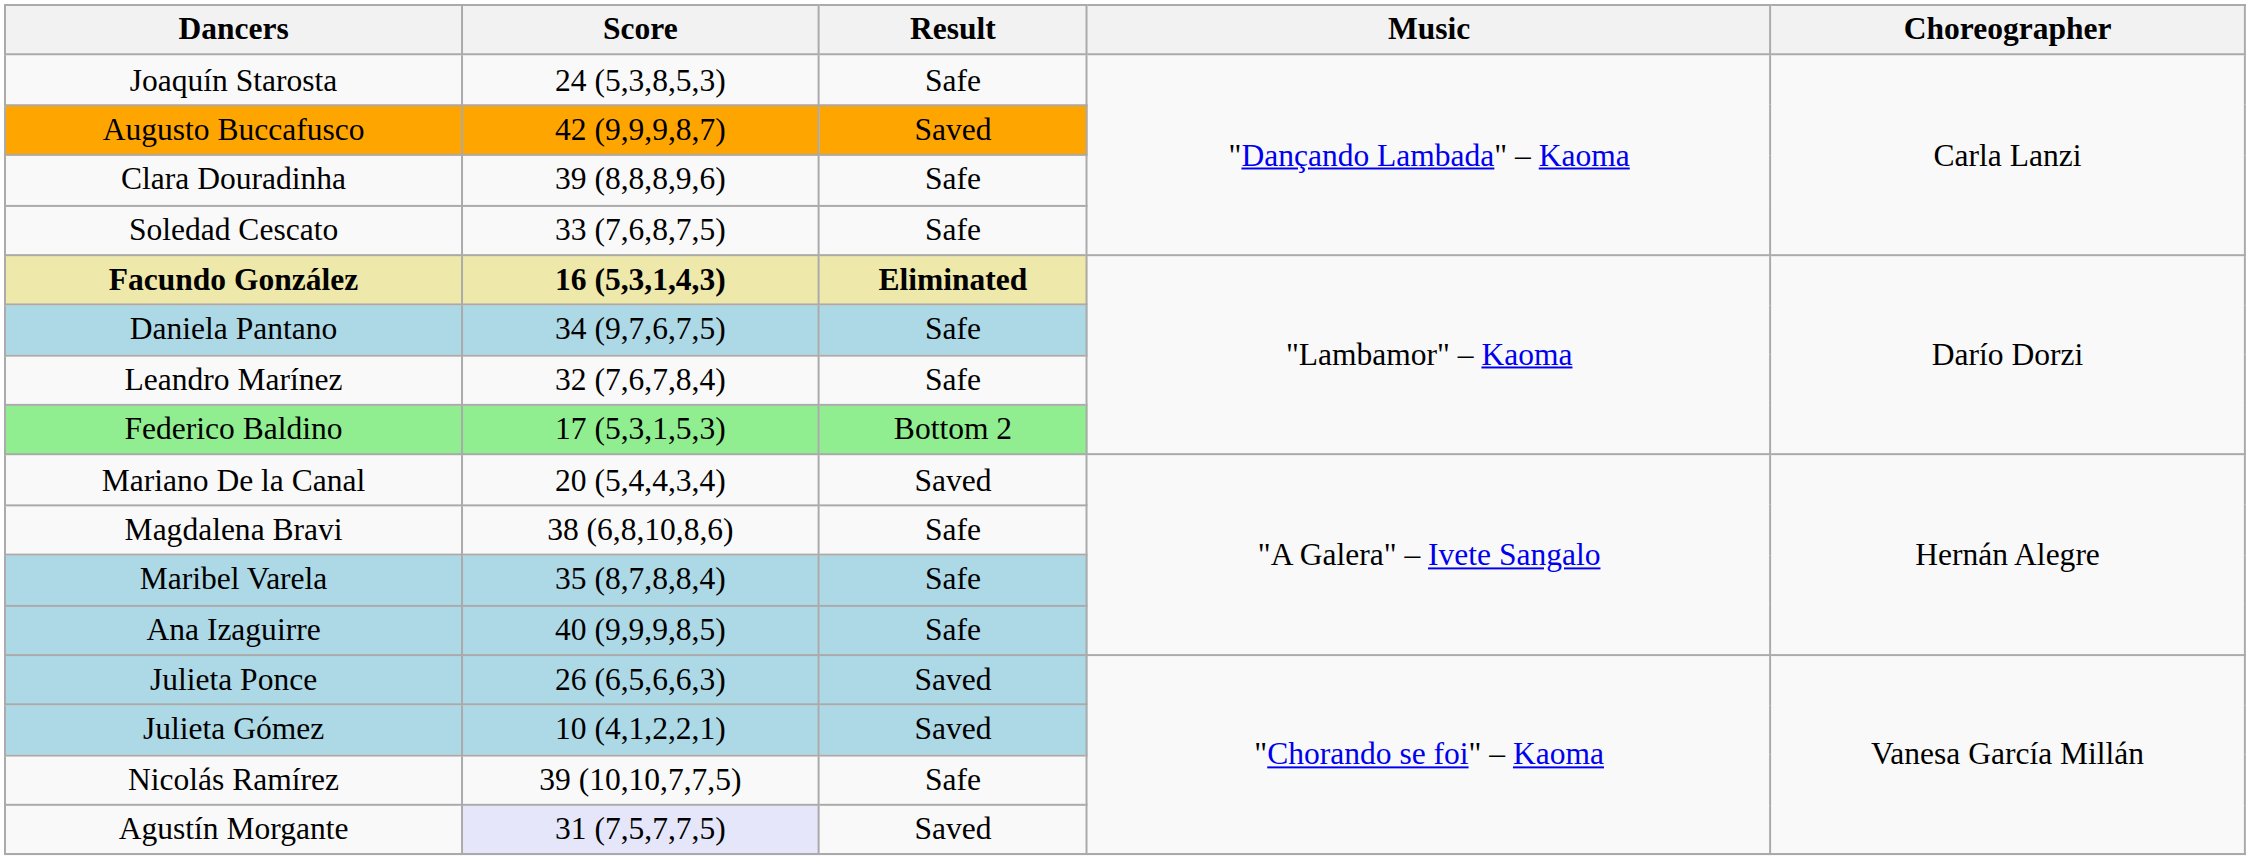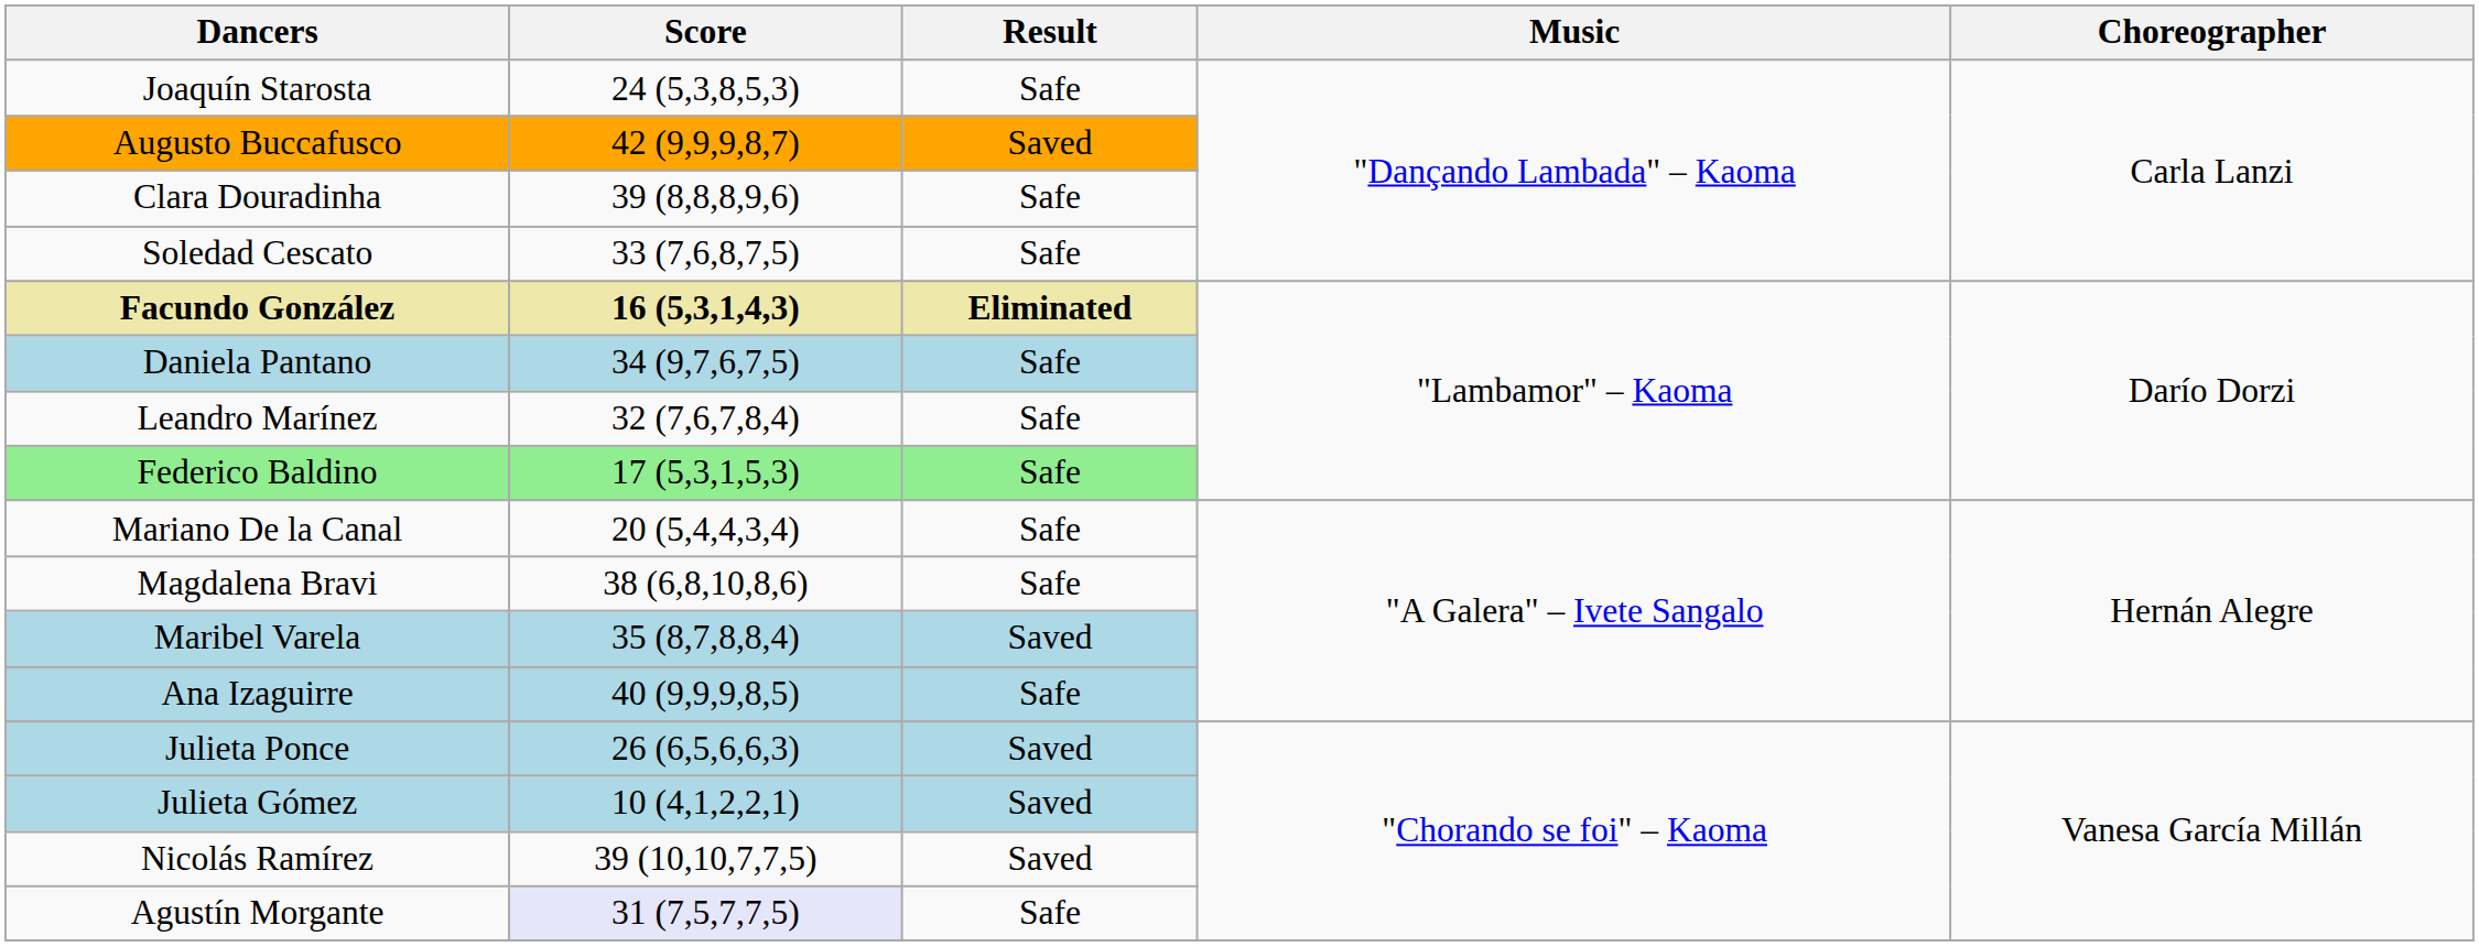Federico Baldino | Result: Bottom 2 -> Safe
Mariano De la Canal | Result: Saved -> Safe
Maribel Varela | Result: Safe -> Saved
Nicolás Ramírez | Result: Safe -> Saved
Agustín Morgante | Result: Saved -> Safe
